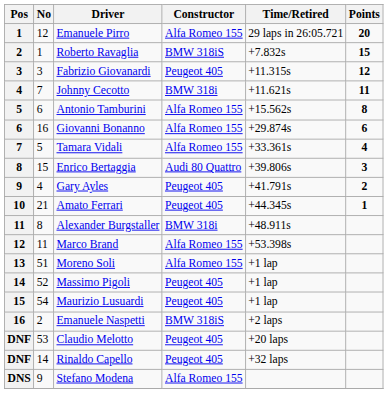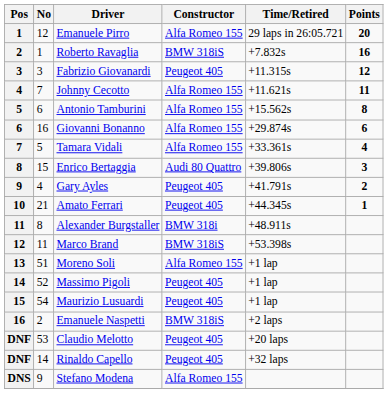Roberto Ravaglia | Points: 15 -> 16
Johnny Cecotto | Constructor: BMW 318i -> Alfa Romeo 155
Marco Brand | Constructor: Alfa Romeo 155 -> BMW 318iS
